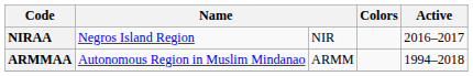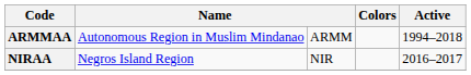rows swapped: ARMMAA <-> NIRAA
